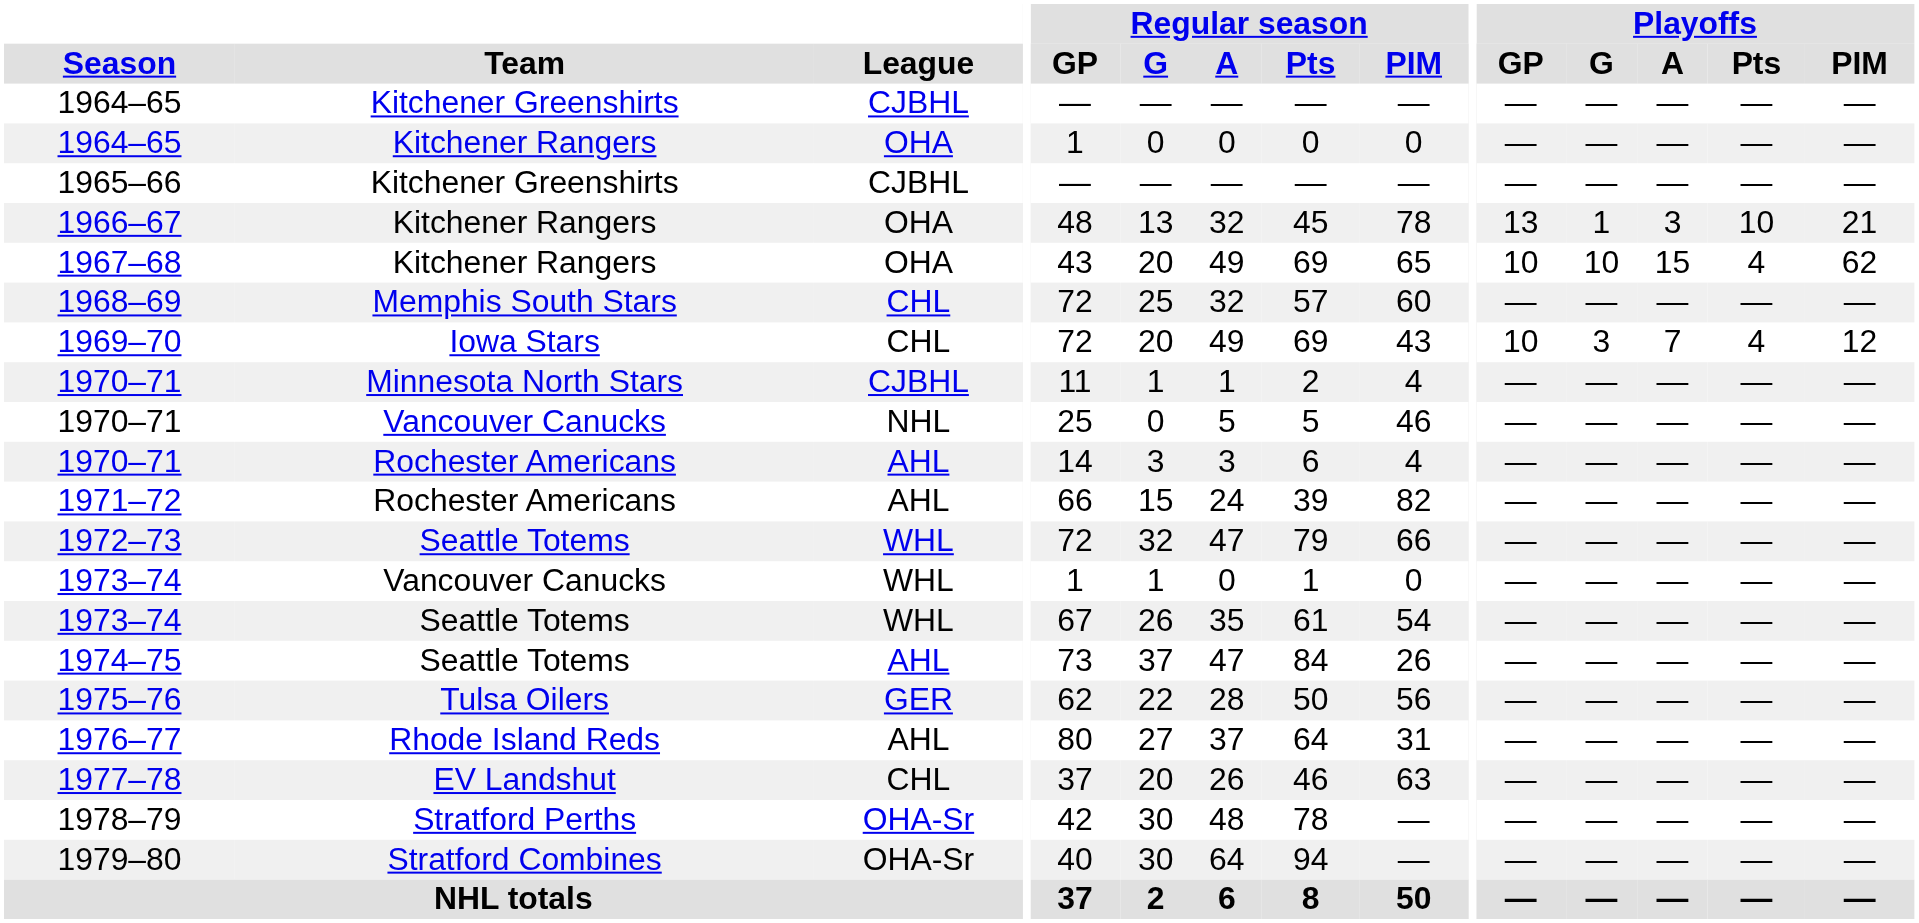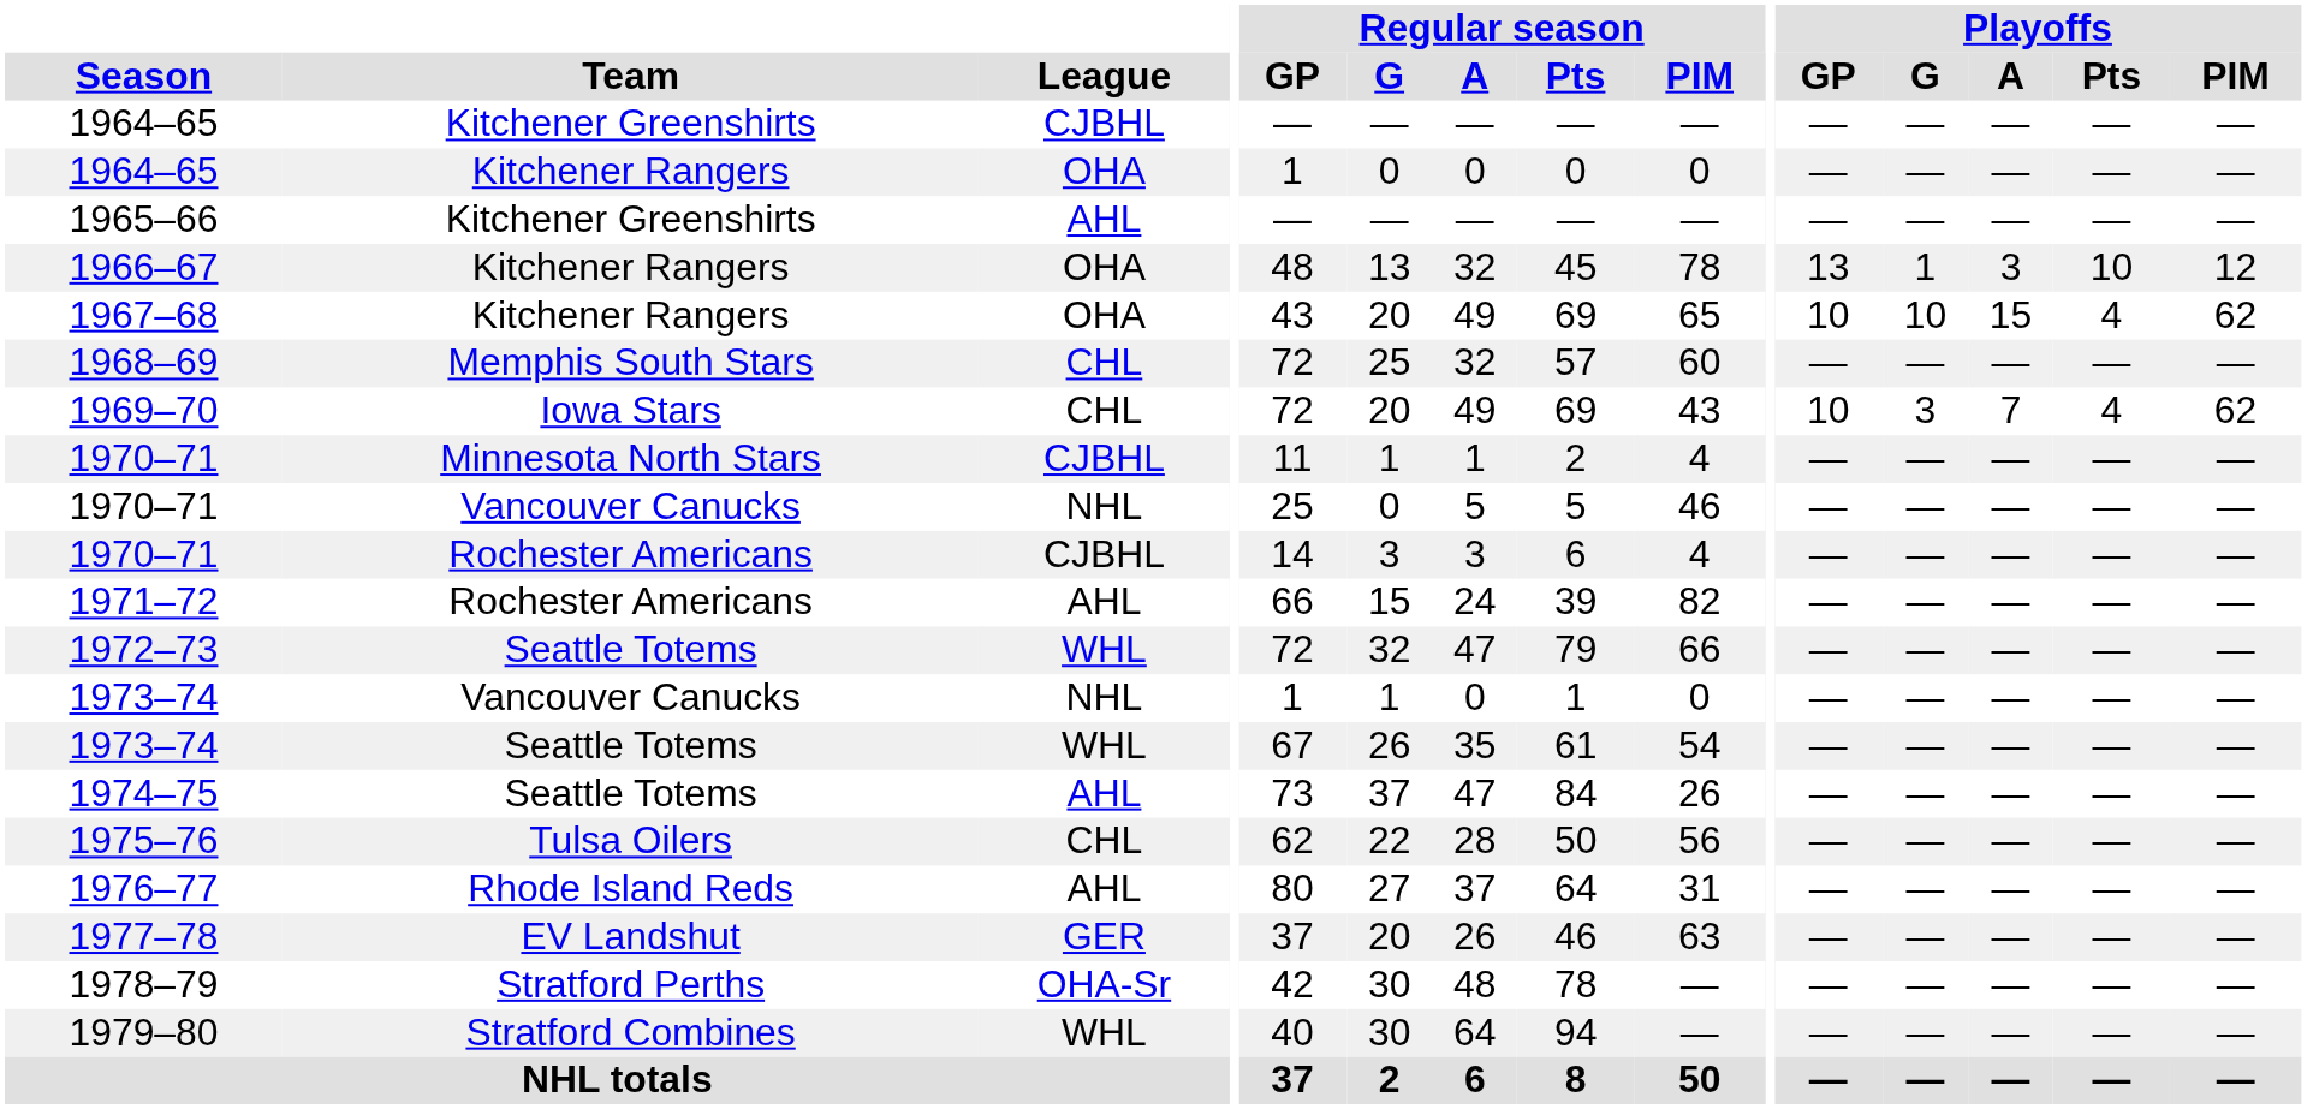1965–66 | League: CJBHL -> AHL
1966–67 | Playoffs / PIM: 21 -> 12
1969–70 | Playoffs / PIM: 12 -> 62
1970–71 / Rochester Americans | League: AHL -> CJBHL
1973–74 / Vancouver Canucks | League: WHL -> NHL
1975–76 | League: GER -> CHL
1977–78 | League: CHL -> GER
1979–80 | League: OHA-Sr -> WHL
